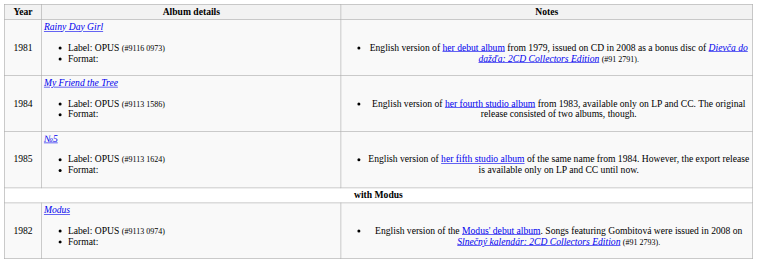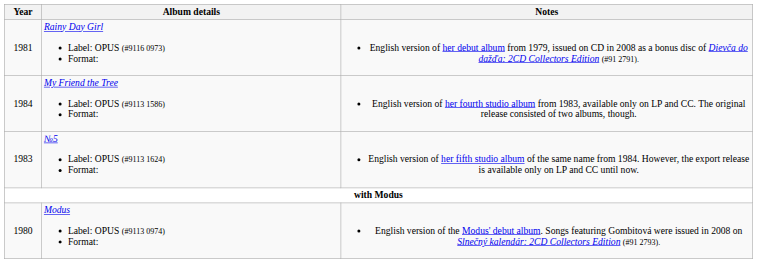№5 Label: OPUS (#9113 1624) Format: | Year: 1985 -> 1983
Modus Label: OPUS (#9113 0974) Format: | Year: 1982 -> 1980
